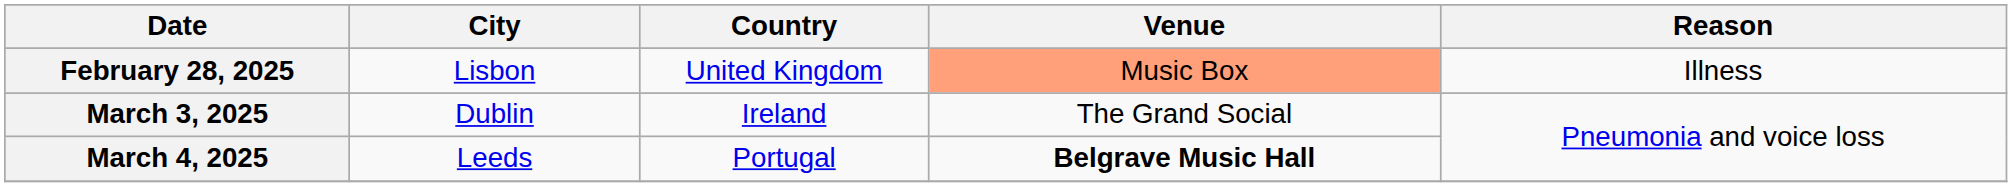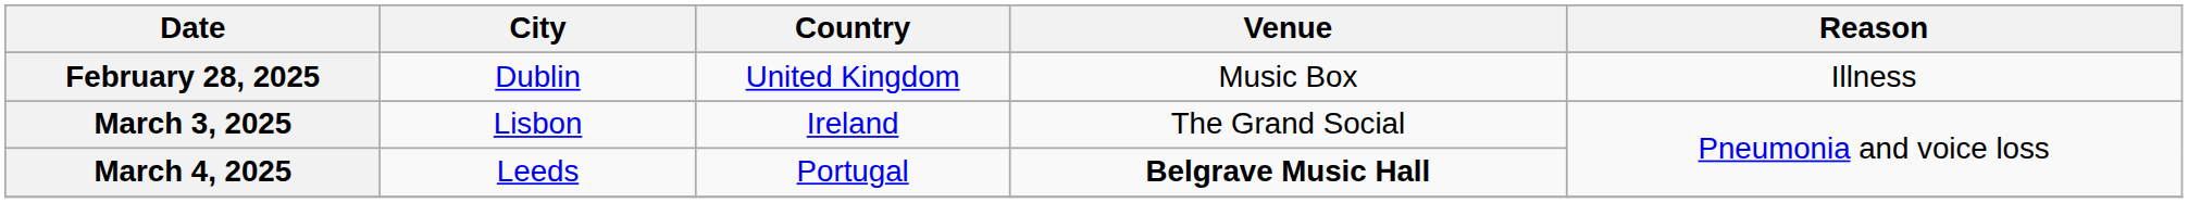February 28, 2025 | City: Lisbon -> Dublin
February 28, 2025 | Venue: lightsalmon background -> no background
March 3, 2025 | City: Dublin -> Lisbon
